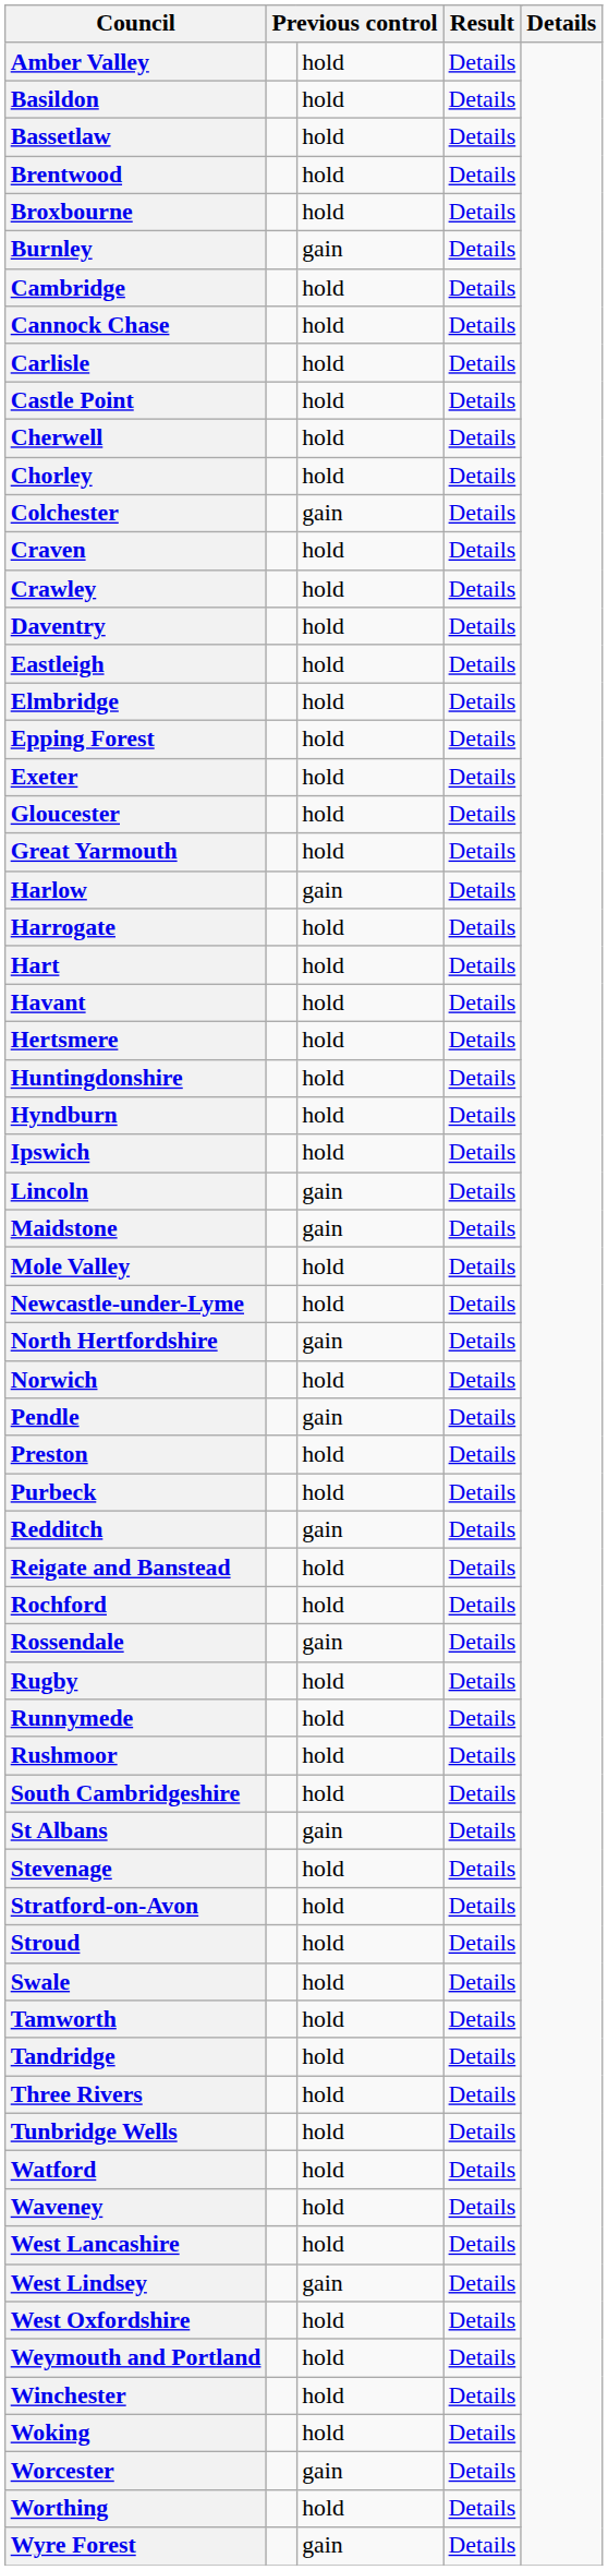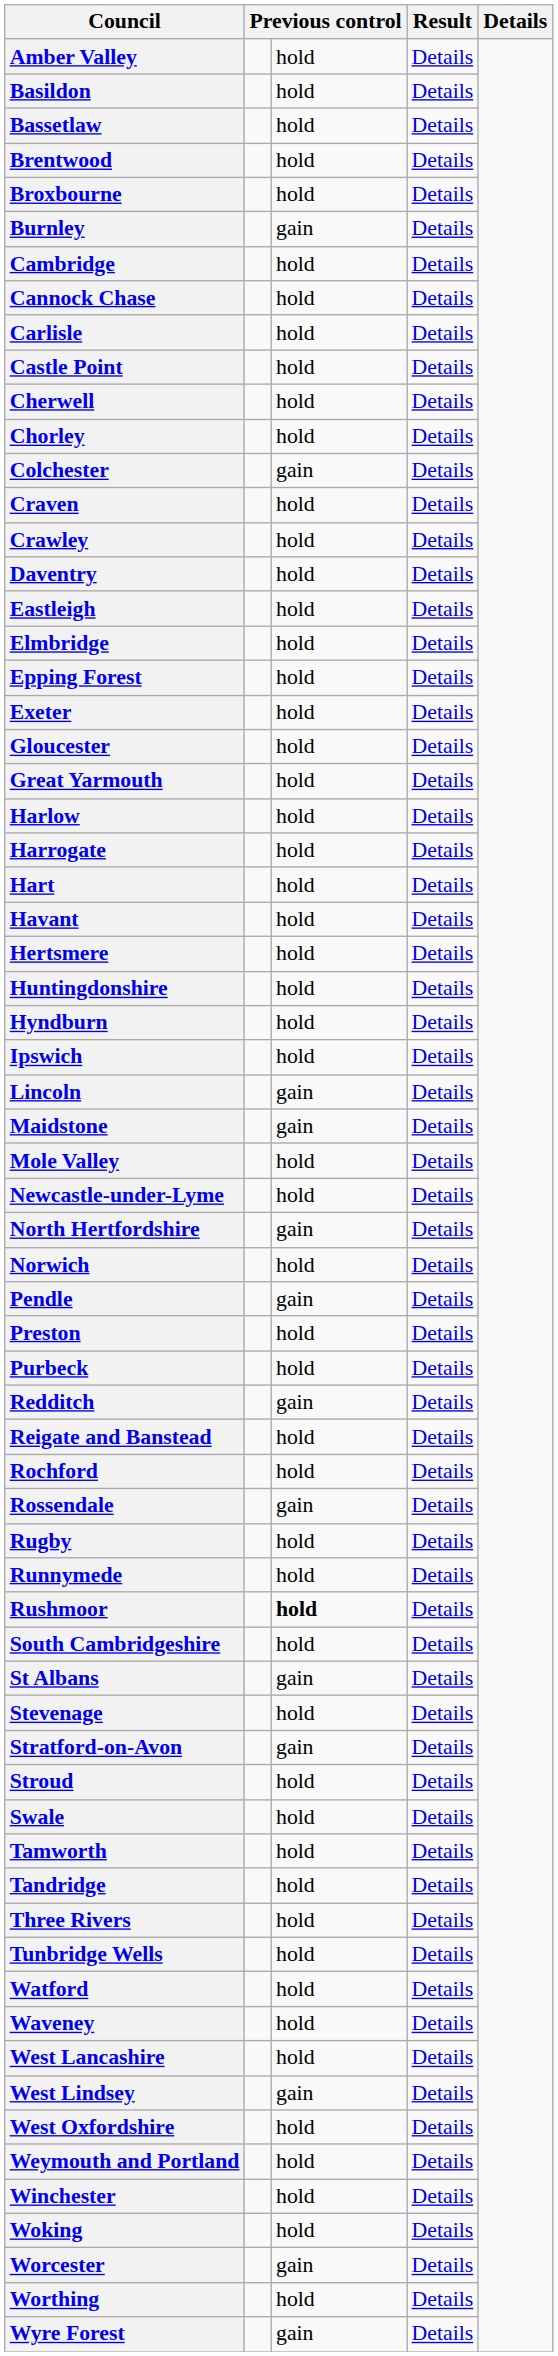Harlow | column 3: gain -> hold
Rushmoor | column 3: normal -> bold
Stratford-on-Avon | column 3: hold -> gain
